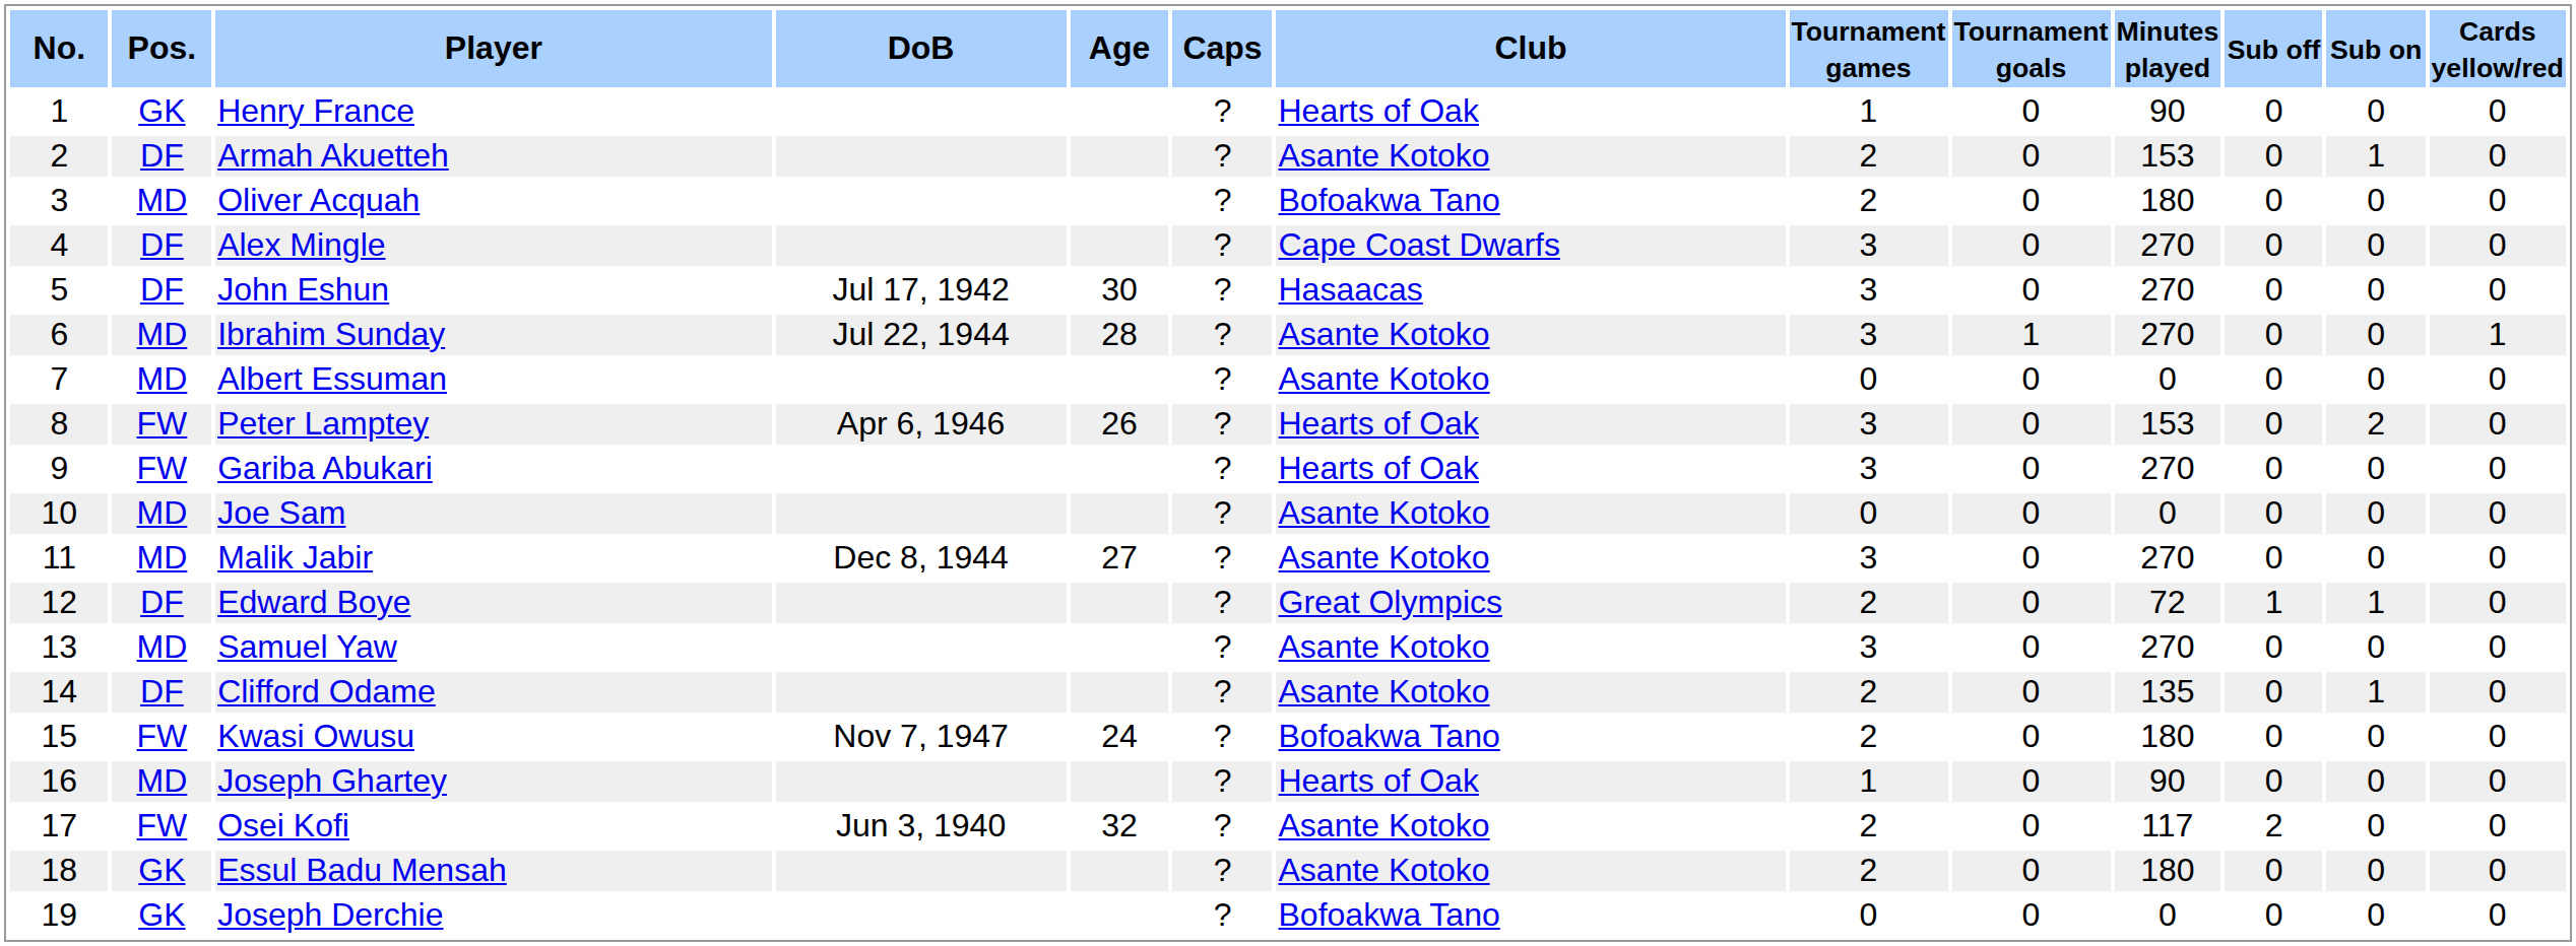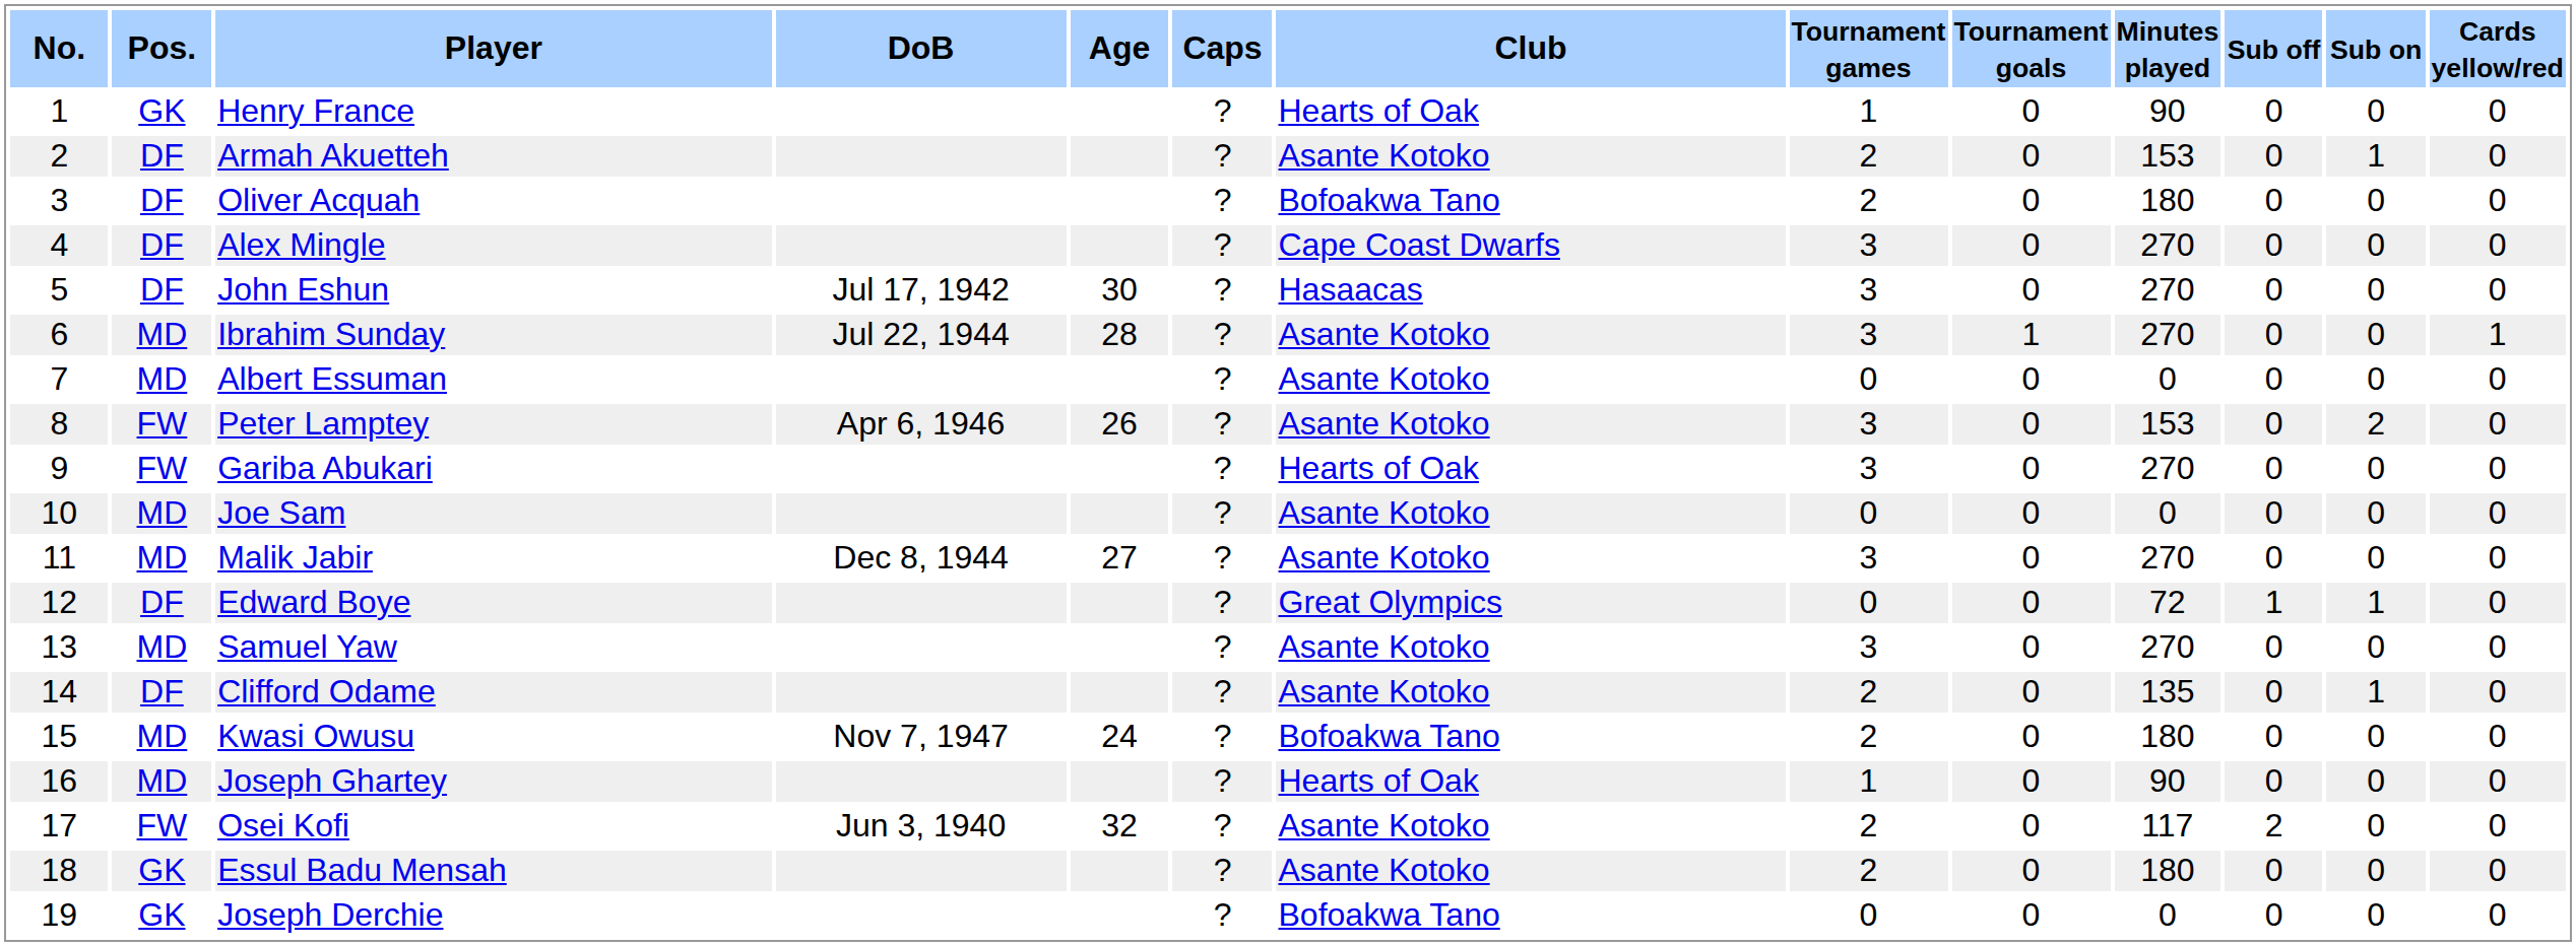Oliver Acquah | Pos.: MD -> DF
Peter Lamptey | Club: Hearts of Oak -> Asante Kotoko
Edward Boye | Tournament games: 2 -> 0
Kwasi Owusu | Pos.: FW -> MD
